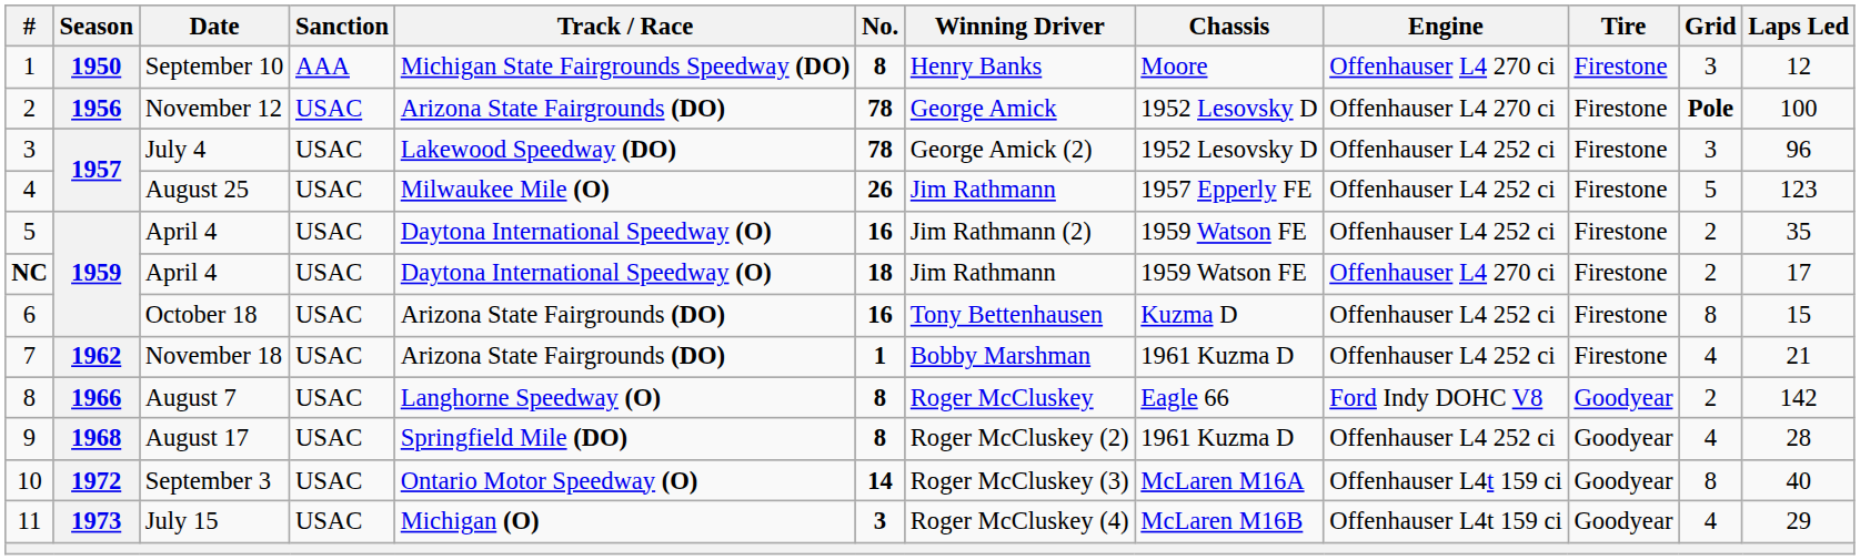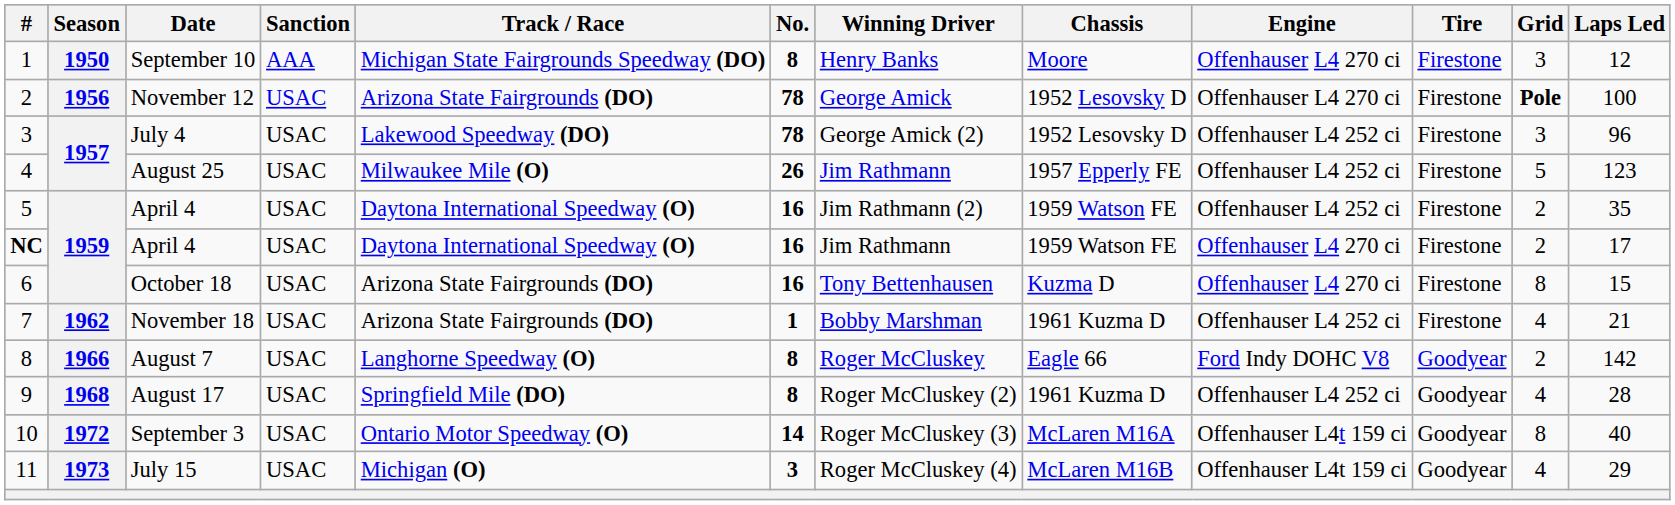NC / April 4 | No.: 18 -> 16
October 18 | Engine: Offenhauser L4 252 ci -> Offenhauser L4 270 ci
